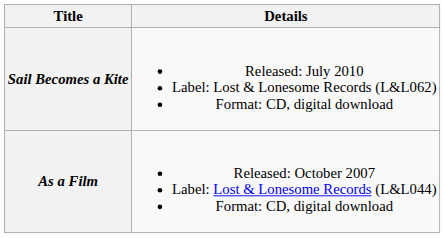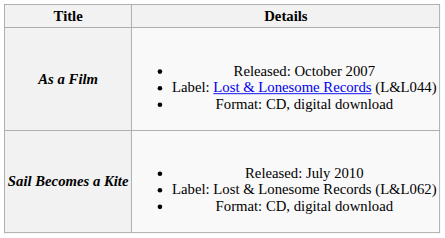rows swapped: As a Film <-> Sail Becomes a Kite
